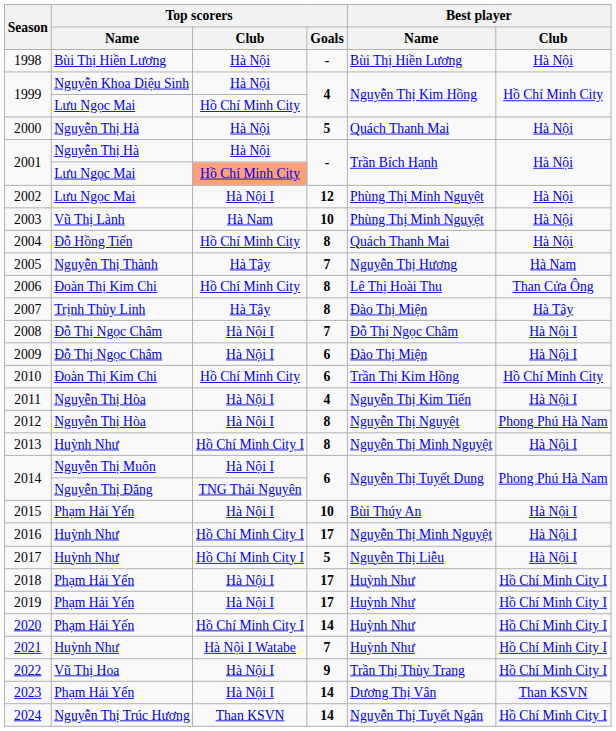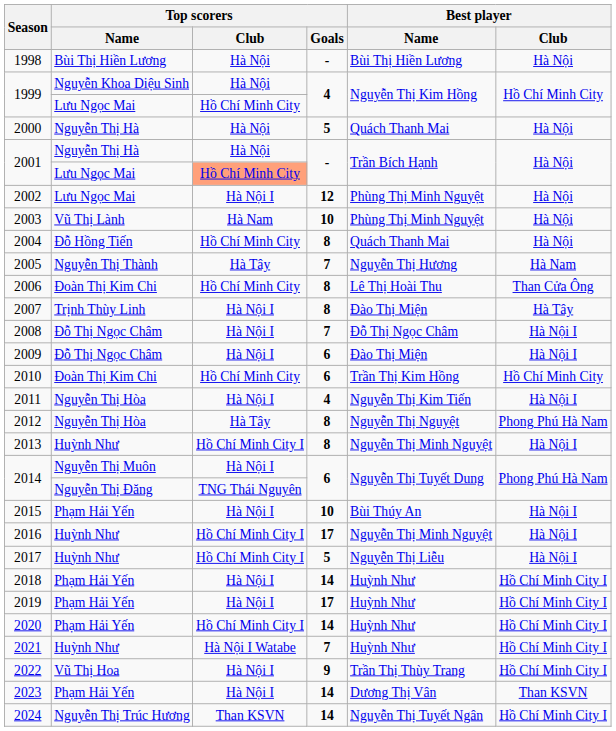2007 | Top scorers / Club: Hà Tây -> Hà Nội I
2012 | Top scorers / Club: Hà Nội I -> Hà Tây
2018 | Top scorers / Goals: 17 -> 14
